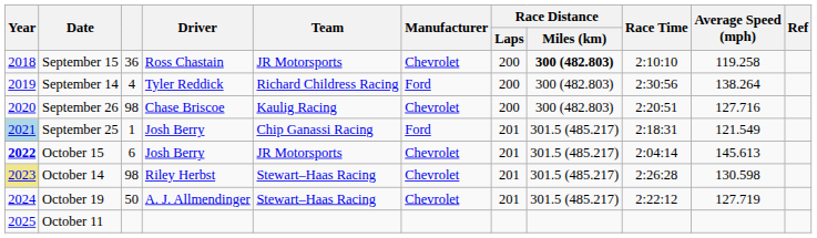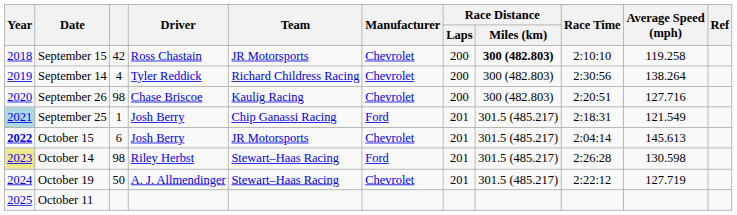September 15 | column 3: 36 -> 42
September 14 | Manufacturer: Ford -> Chevrolet
October 14 | Manufacturer: Chevrolet -> Ford
